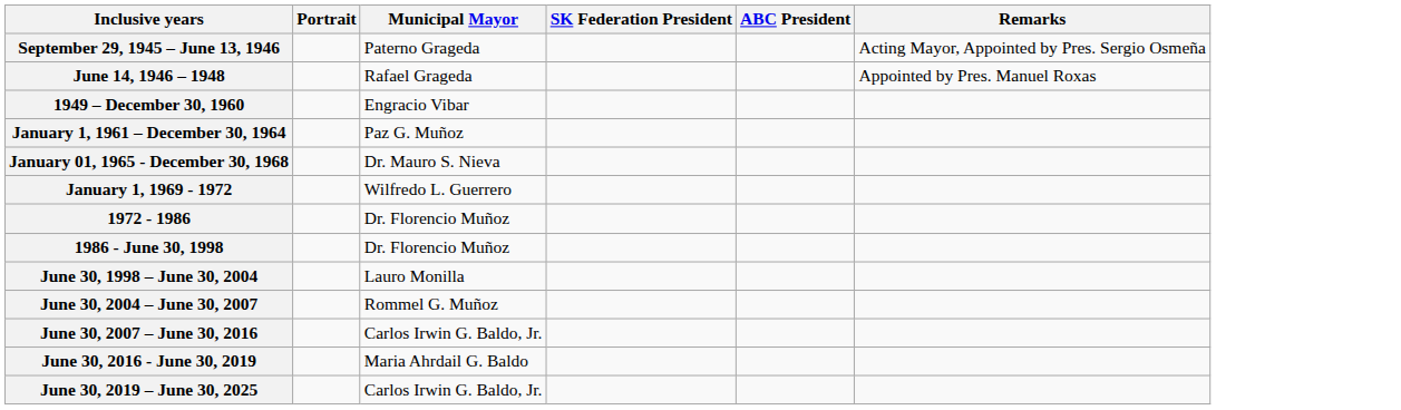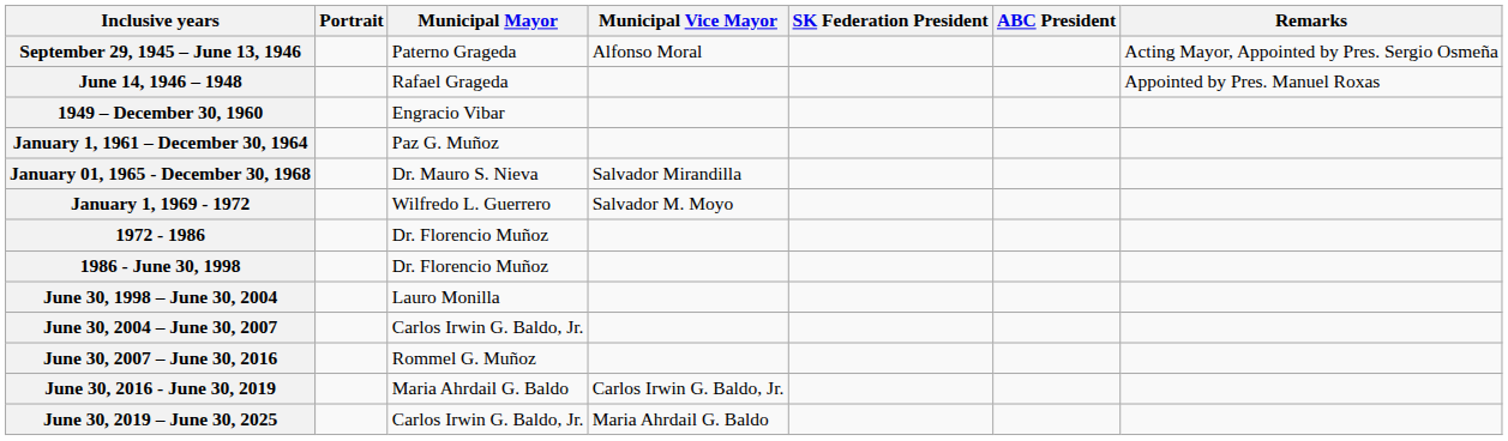+ column: Municipal Vice Mayor | Alfonso Moral | Salvador Mirandilla | Salvador M. Moyo | Carlos Irwin G. Baldo, Jr. | Maria Ahrdail G. Baldo
June 30, 2004 – June 30, 2007 | Municipal Mayor: Rommel G. Muñoz -> Carlos Irwin G. Baldo, Jr.
June 30, 2007 – June 30, 2016 | Municipal Mayor: Carlos Irwin G. Baldo, Jr. -> Rommel G. Muñoz
